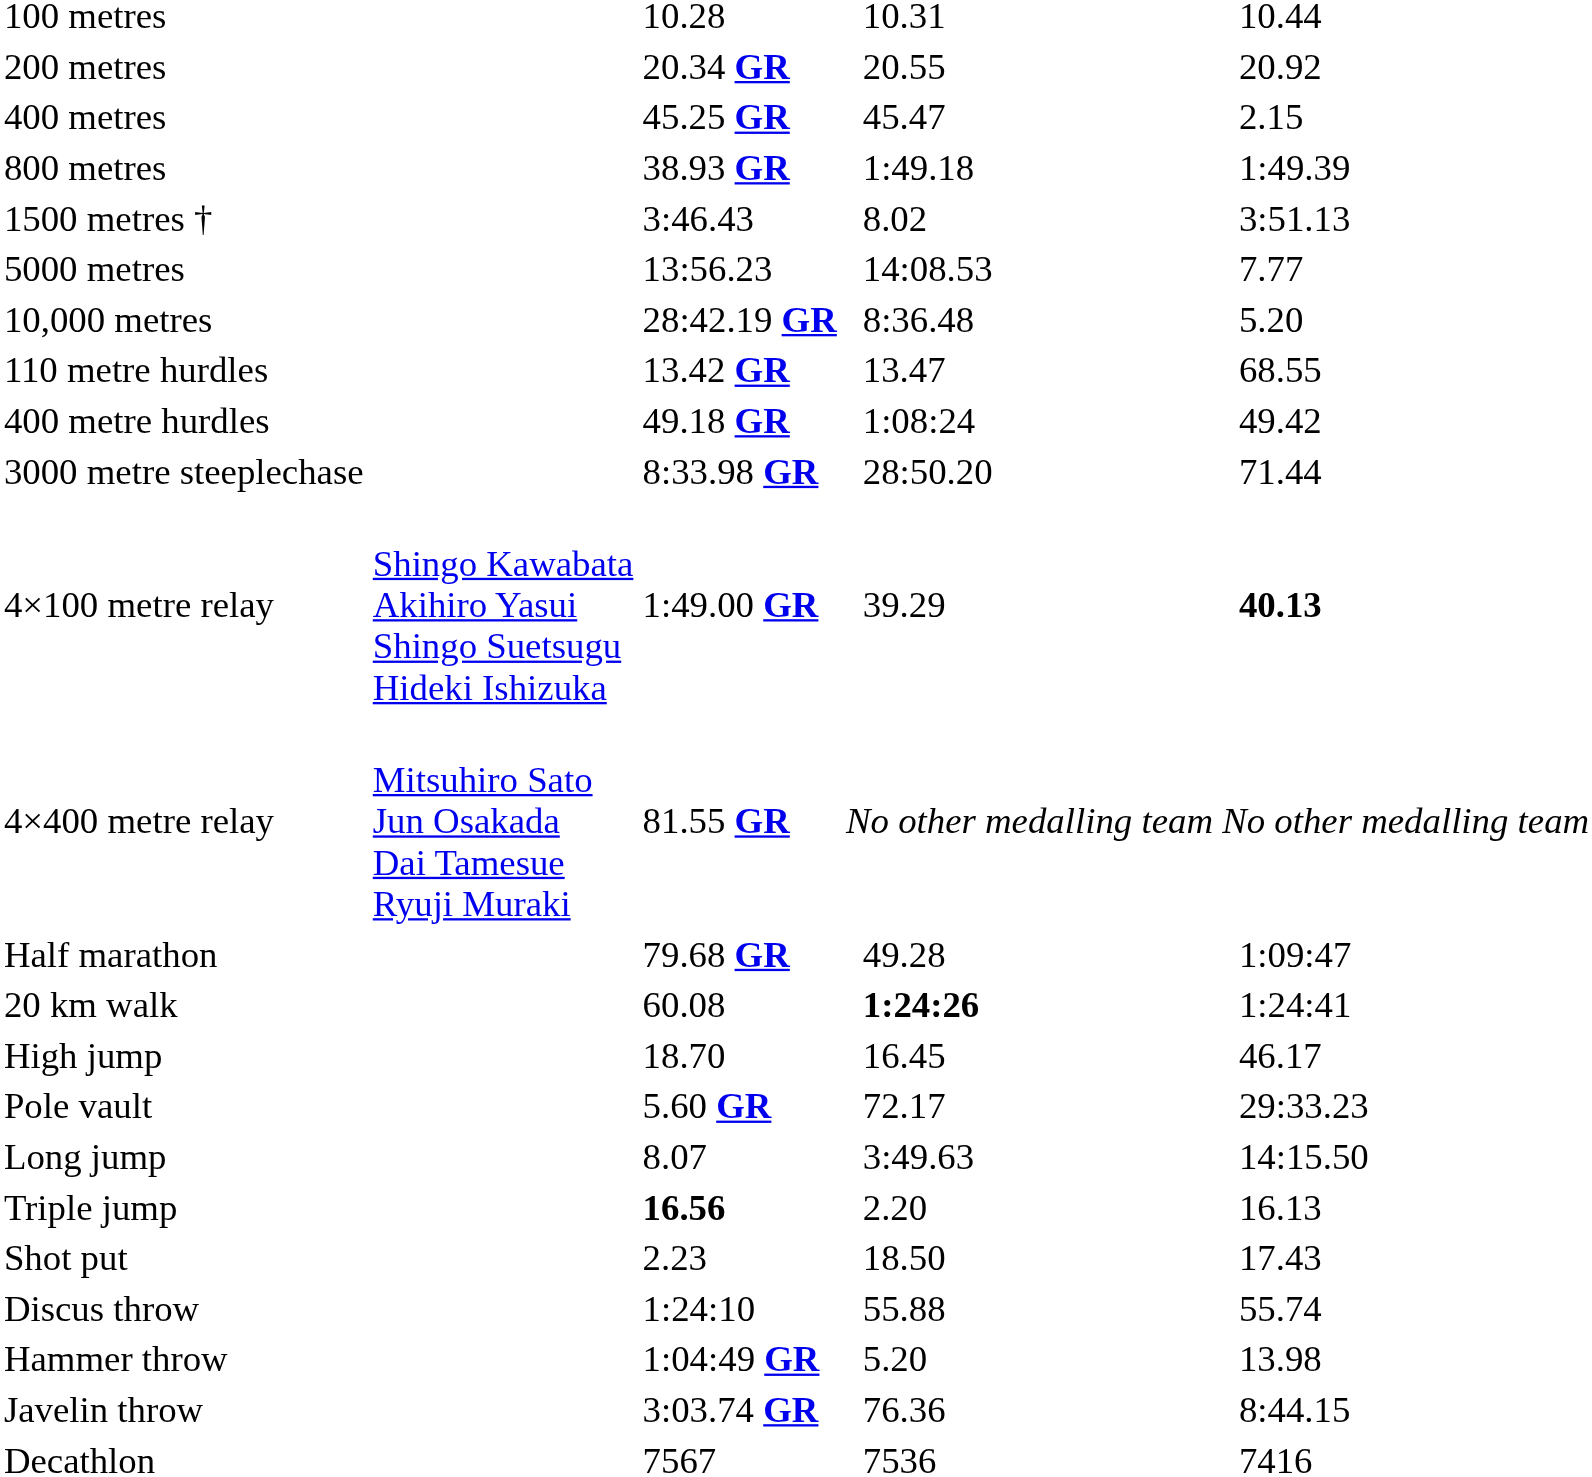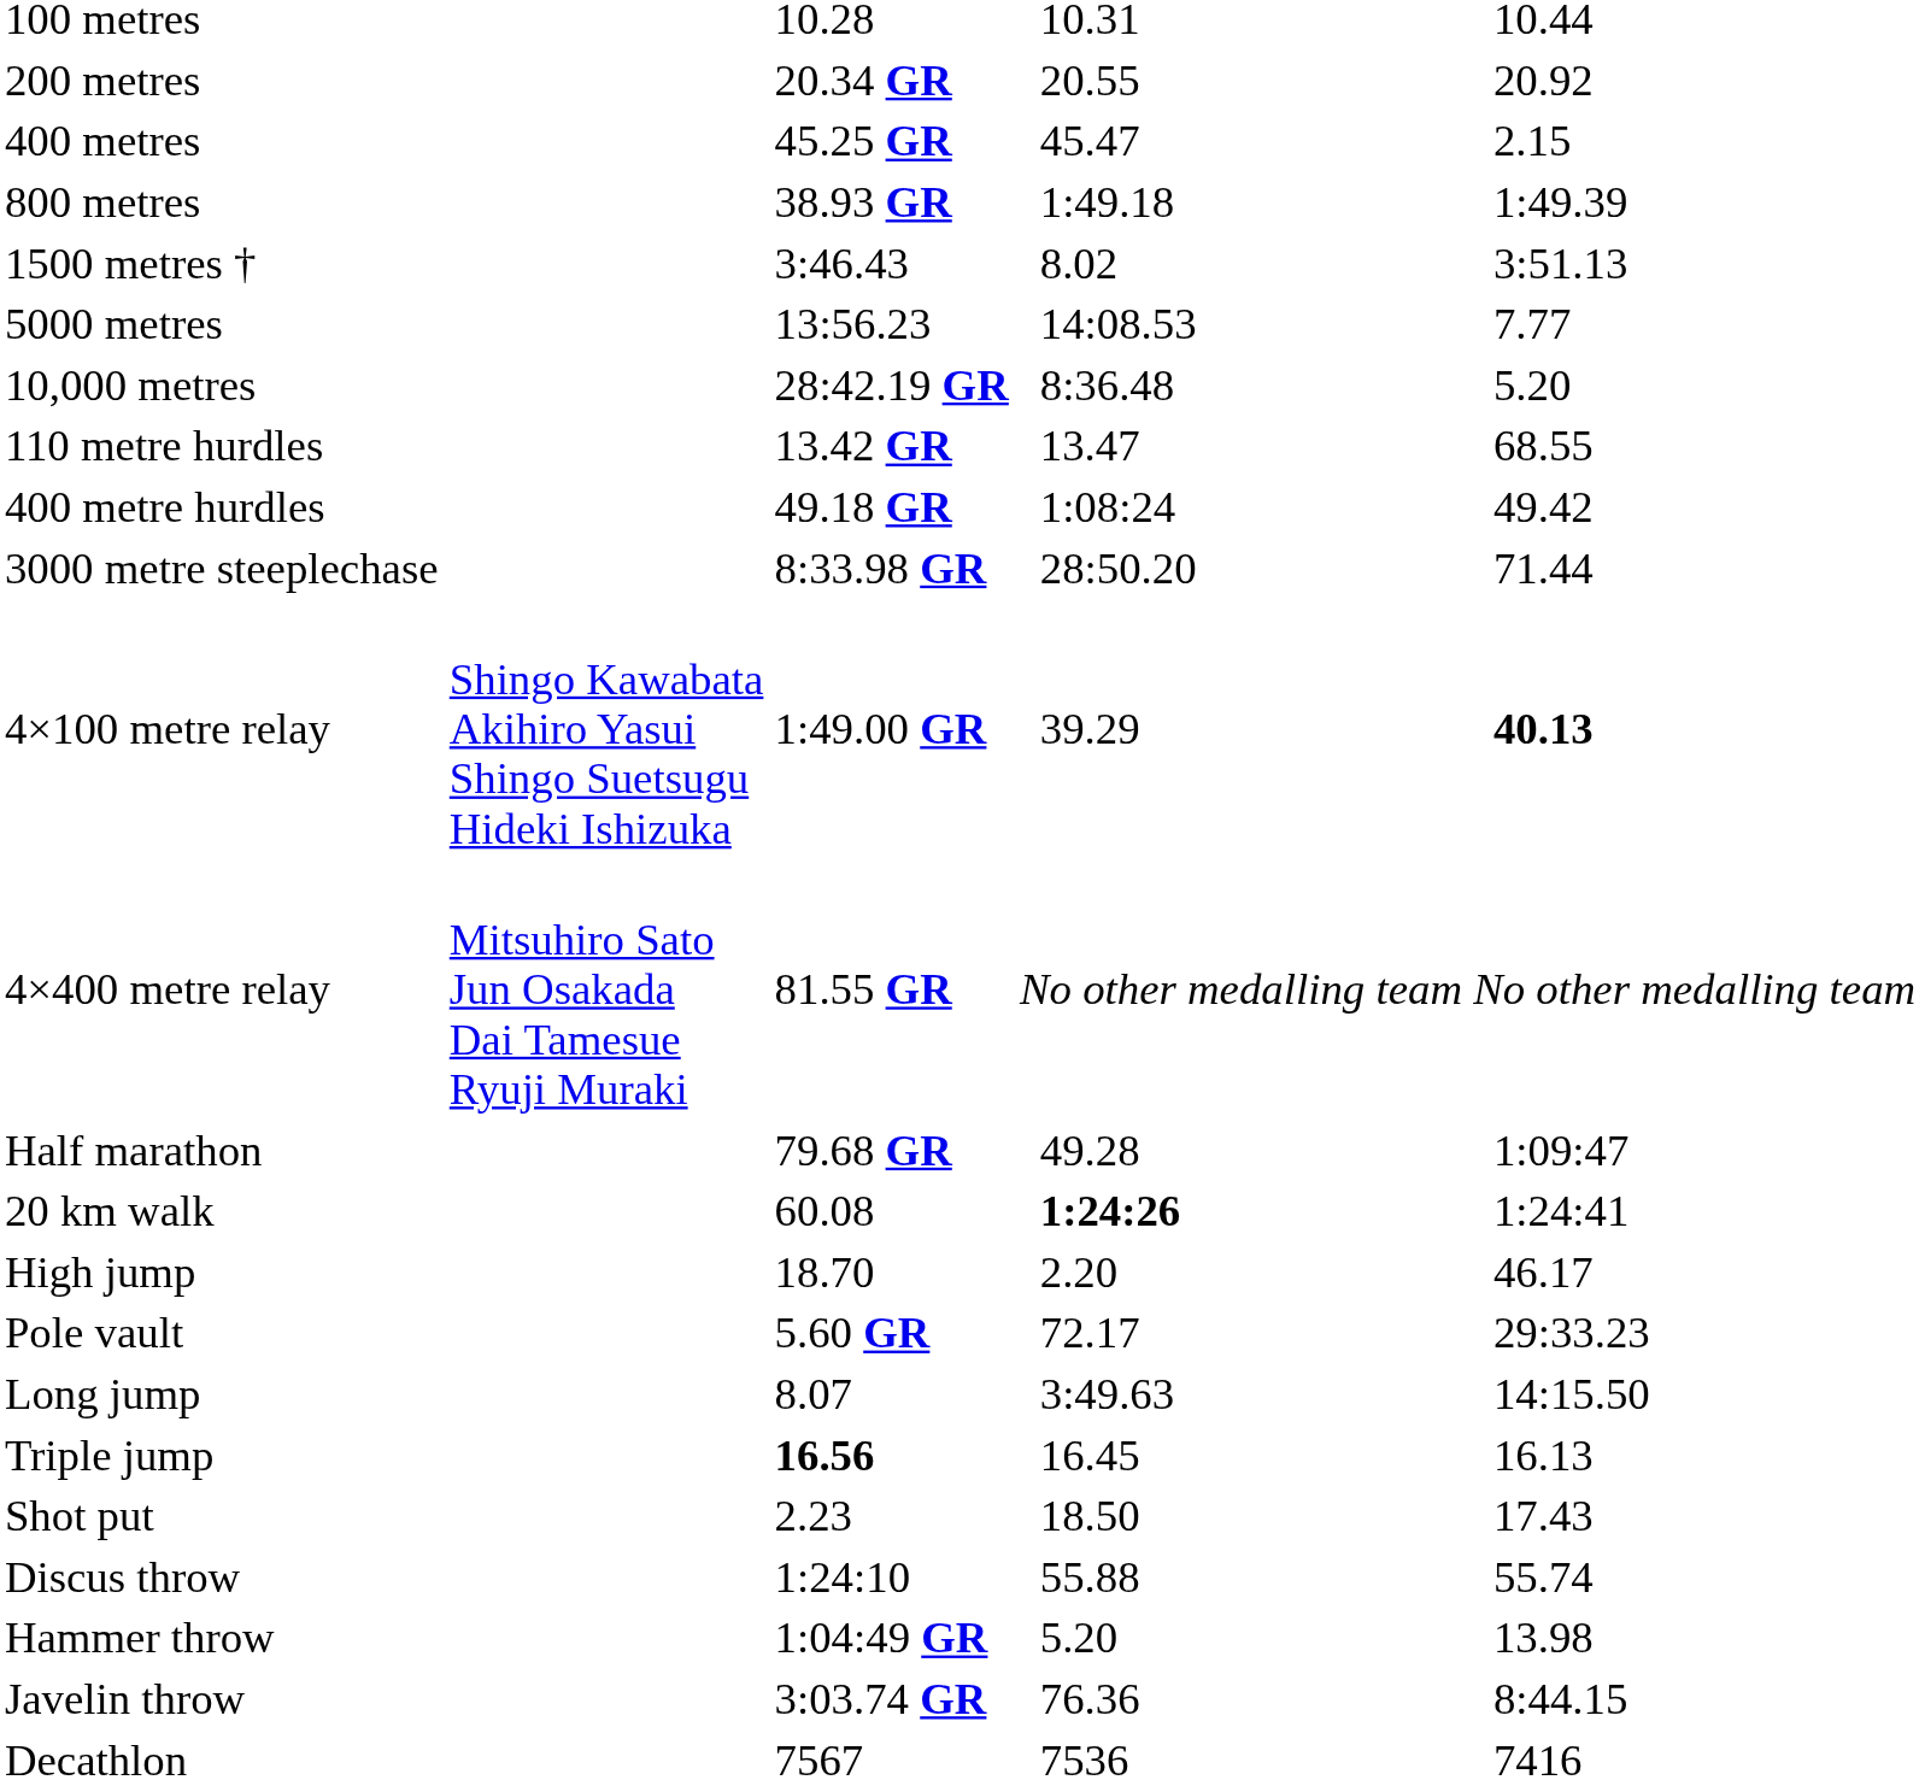High jump | column 5: 16.45 -> 2.20
Triple jump | column 5: 2.20 -> 16.45
